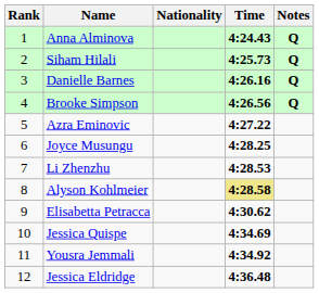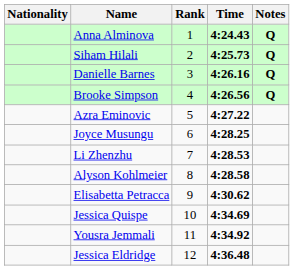columns swapped: Rank <-> Nationality
Alyson Kohlmeier | Time: khaki background -> no background
